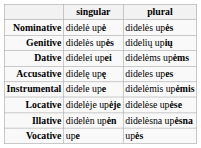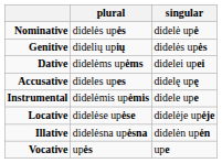columns swapped: singular <-> plural
